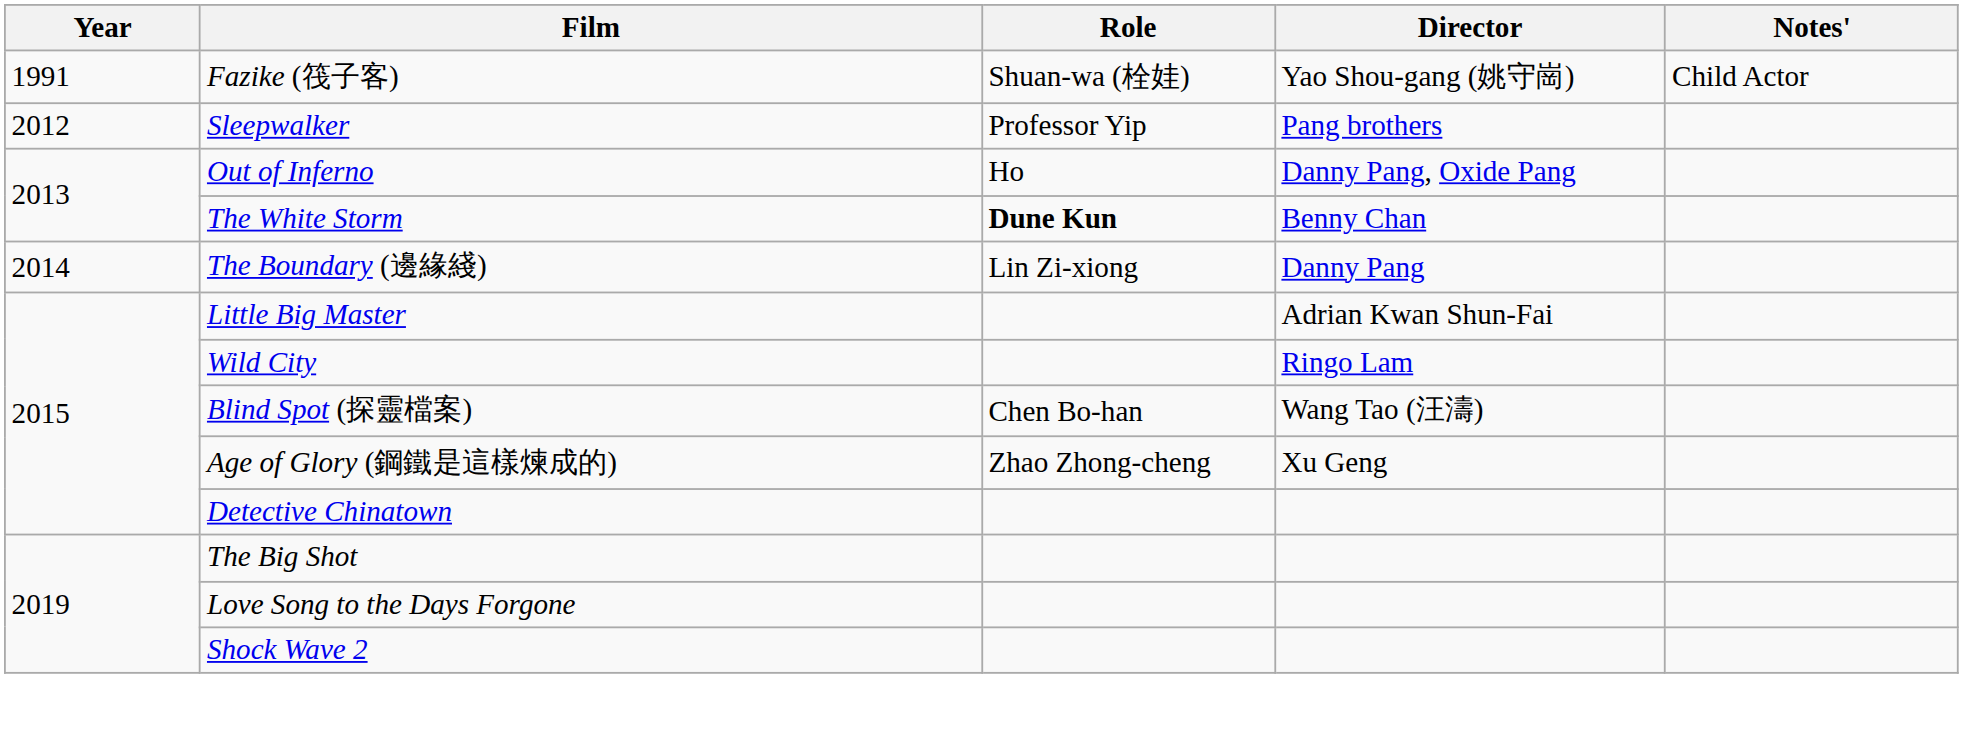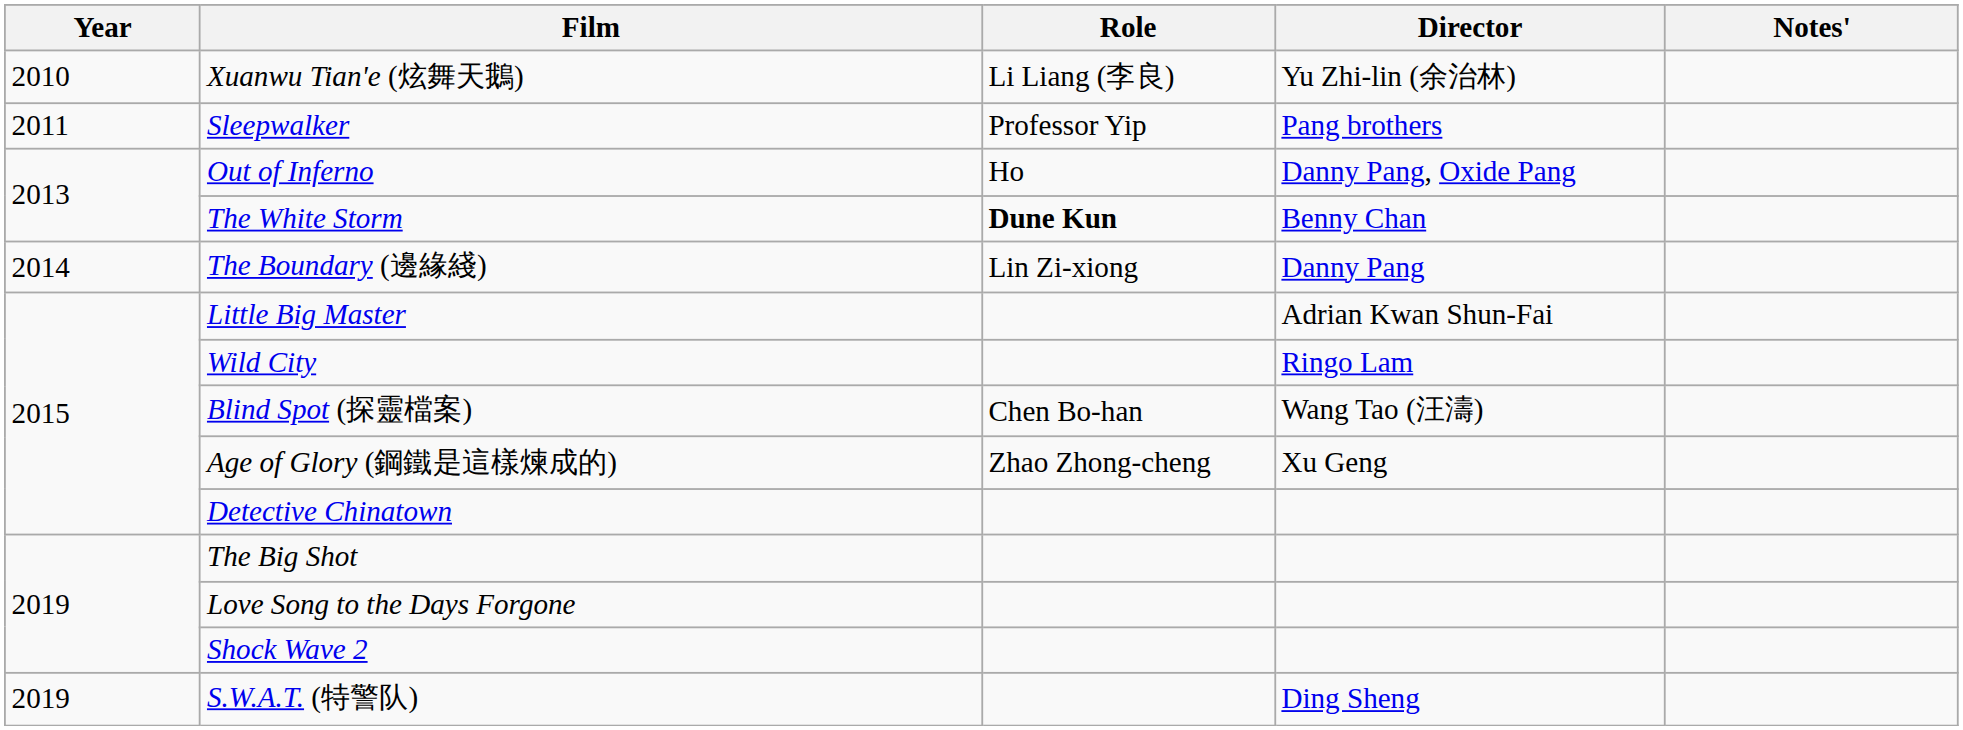- row: 1991 | Fazike (筏子客) | Shuan-wa (栓娃) | Yao Shou-gang (姚守崗) | Child Actor
+ row: 2010 | Xuanwu Tian'e (炫舞天鵝) | Li Liang (李良) | Yu Zhi-lin (余治林)
Sleepwalker | Year: 2012 -> 2011
+ row: 2019 | S.W.A.T. (特警队) | Ding Sheng
